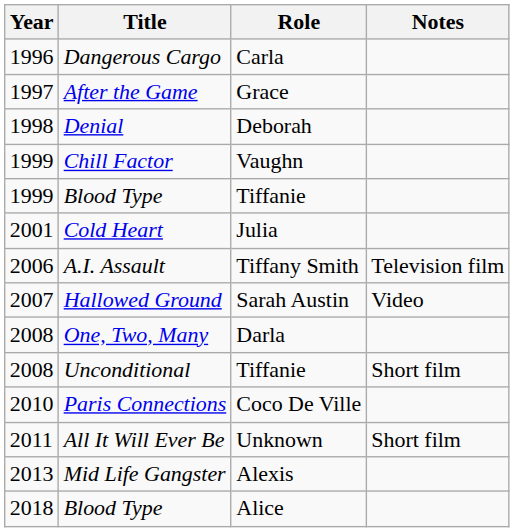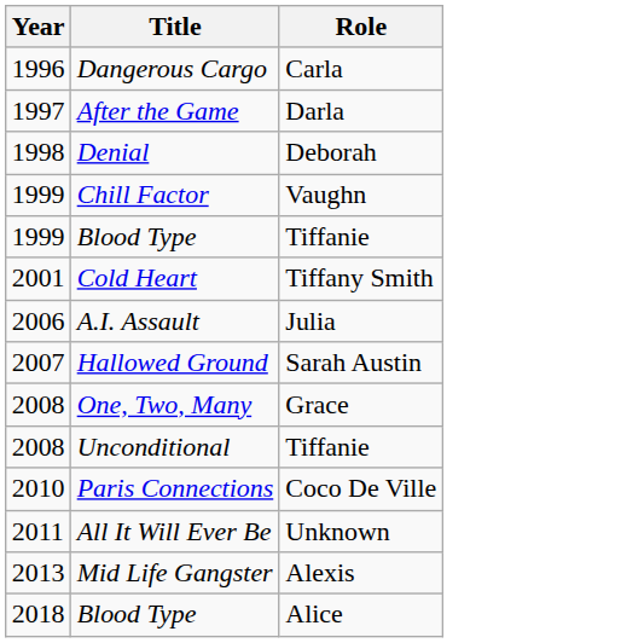- column: Notes | Television film | Video | Short film | Short film
After the Game | Role: Grace -> Darla
Cold Heart | Role: Julia -> Tiffany Smith
A.I. Assault | Role: Tiffany Smith -> Julia
One, Two, Many | Role: Darla -> Grace
